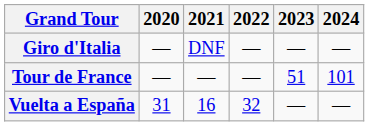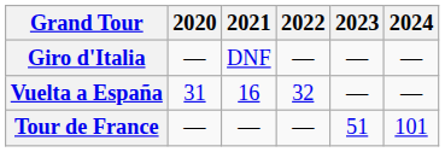rows swapped: Tour de France <-> Vuelta a España
